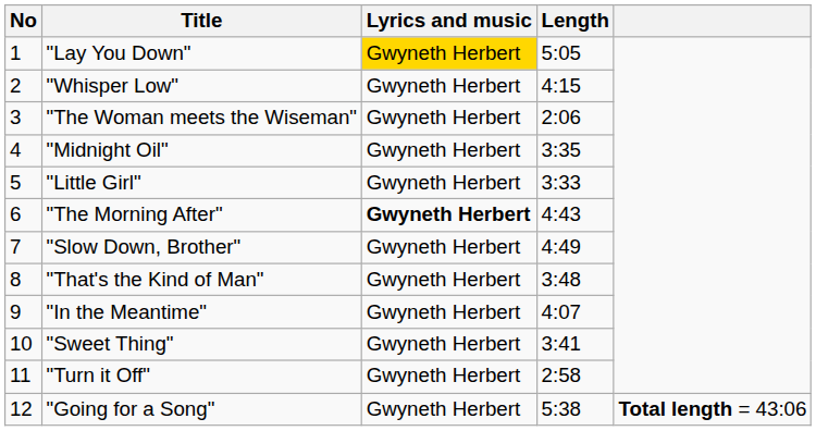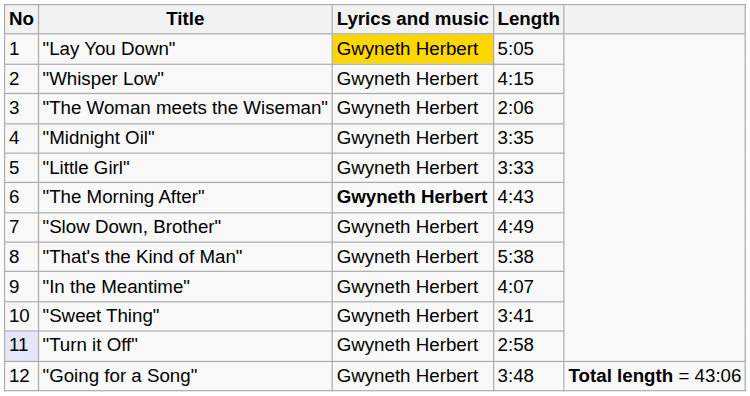"That's the Kind of Man" | Length: 3:48 -> 5:38
"Turn it Off" | No: no background -> lavender background
"Going for a Song" | Length: 5:38 -> 3:48
